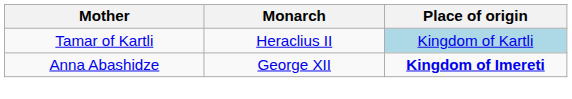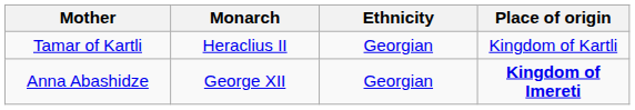+ column: Ethnicity | Georgian | Georgian
Tamar of Kartli | Place of origin: lightblue background -> no background
